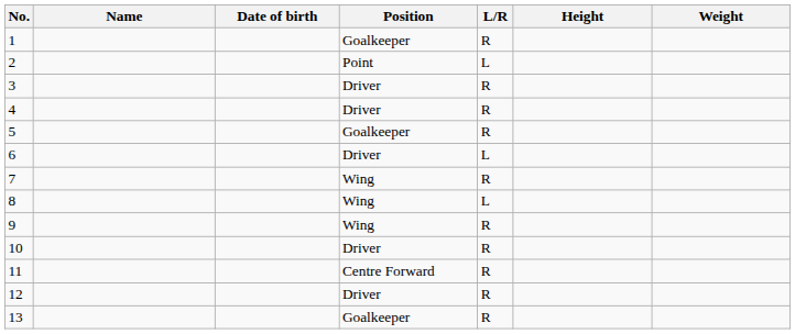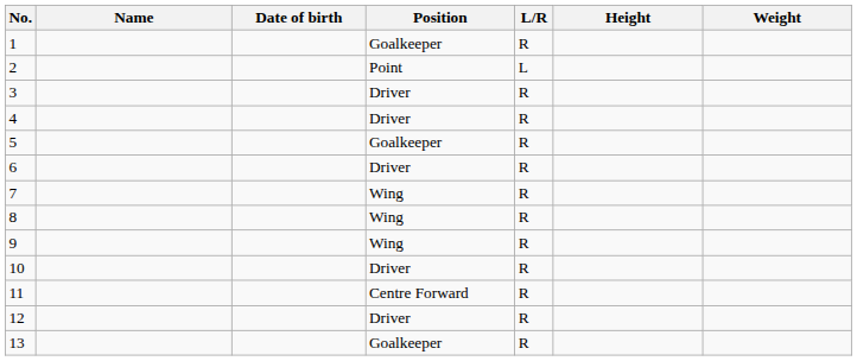6 | L/R: L -> R
8 | L/R: L -> R
